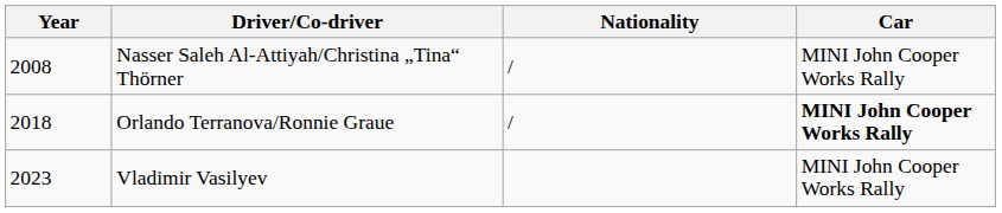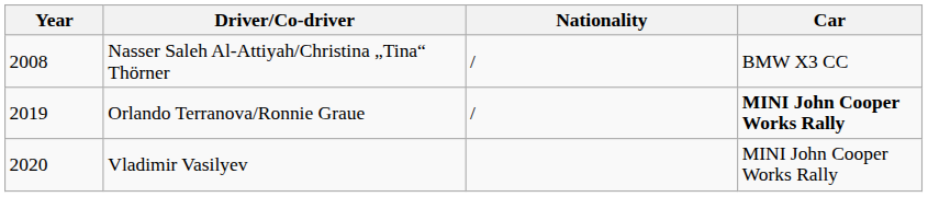Nasser Saleh Al-Attiyah/Christina „Tina“ Thörner | Car: MINI John Cooper Works Rally -> BMW X3 CC
Orlando Terranova/Ronnie Graue | Year: 2018 -> 2019
Vladimir Vasilyev | Year: 2023 -> 2020
